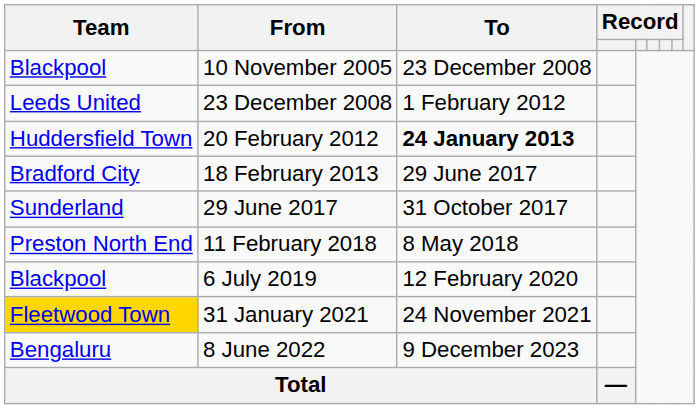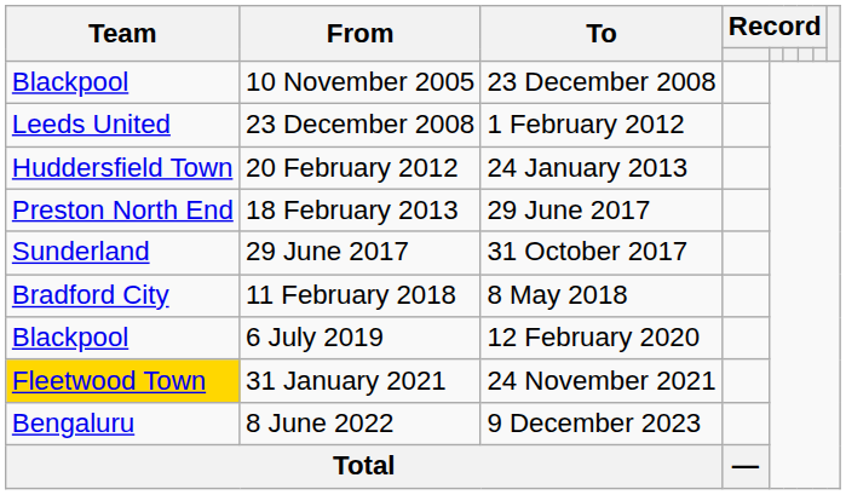20 February 2012 | To: bold -> normal
18 February 2013 | Team: Bradford City -> Preston North End
11 February 2018 | Team: Preston North End -> Bradford City
